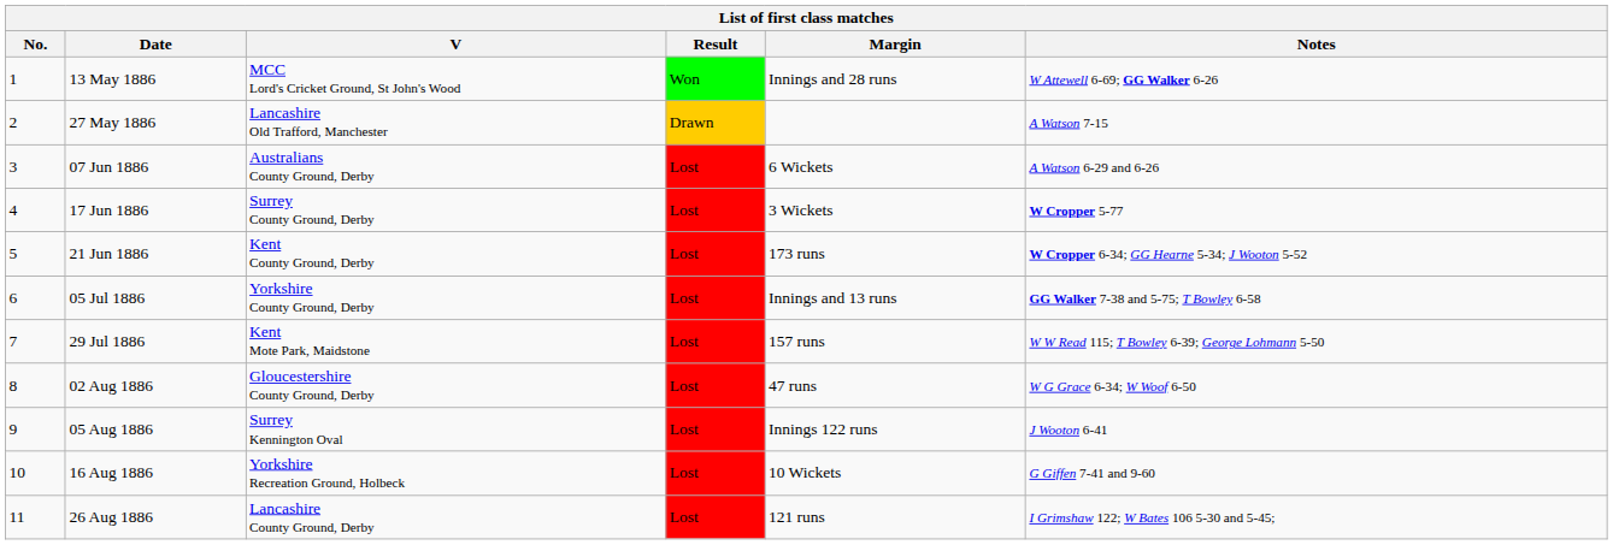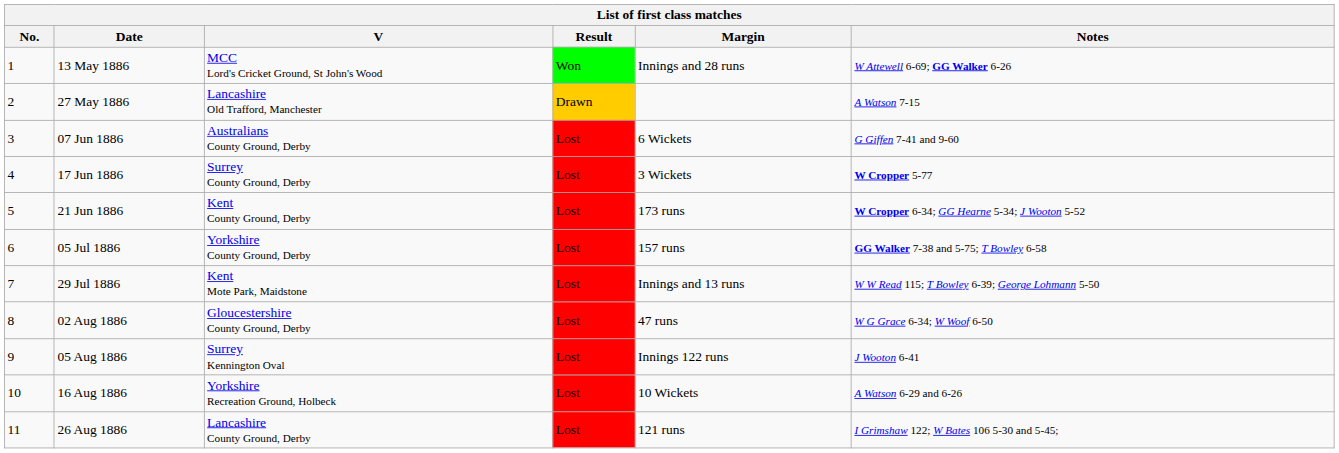07 Jun 1886 | Notes: A Watson 6-29 and 6-26 -> G Giffen 7-41 and 9-60
05 Jul 1886 | Margin: Innings and 13 runs -> 157 runs
29 Jul 1886 | Margin: 157 runs -> Innings and 13 runs
16 Aug 1886 | Notes: G Giffen 7-41 and 9-60 -> A Watson 6-29 and 6-26
